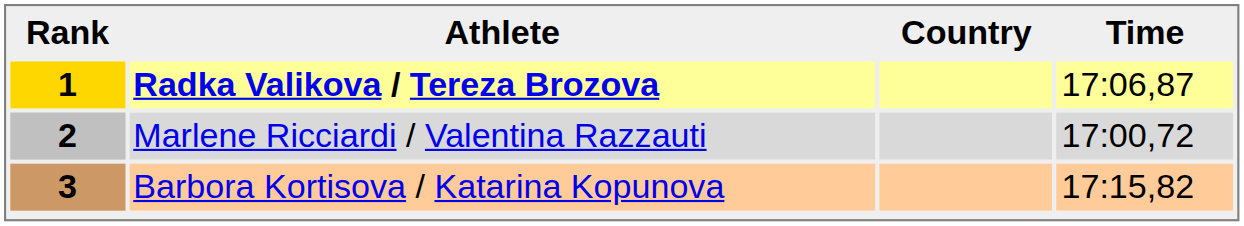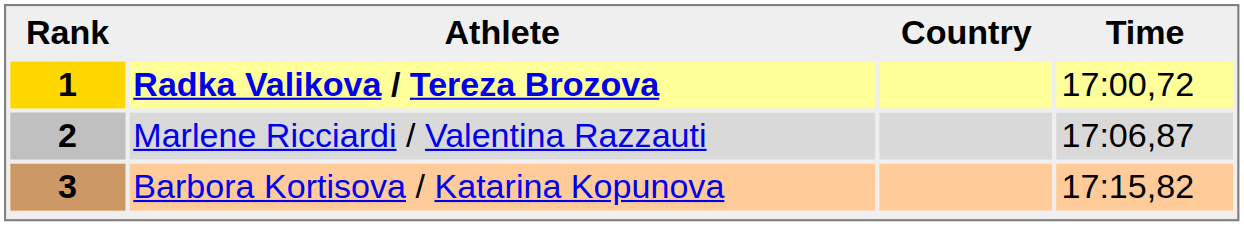1 | Time: 17:06,87 -> 17:00,72
2 | Time: 17:00,72 -> 17:06,87
